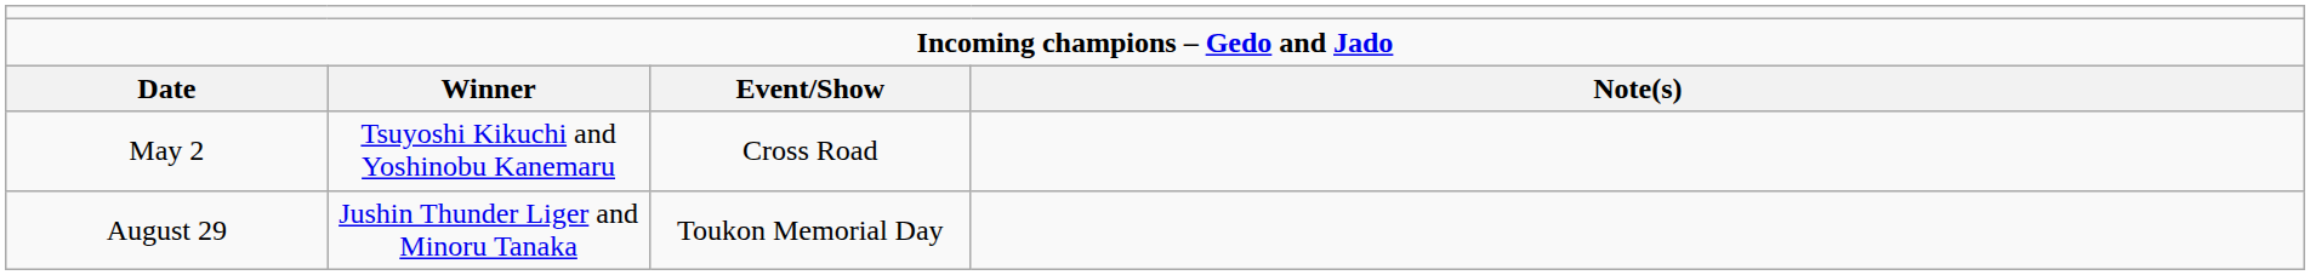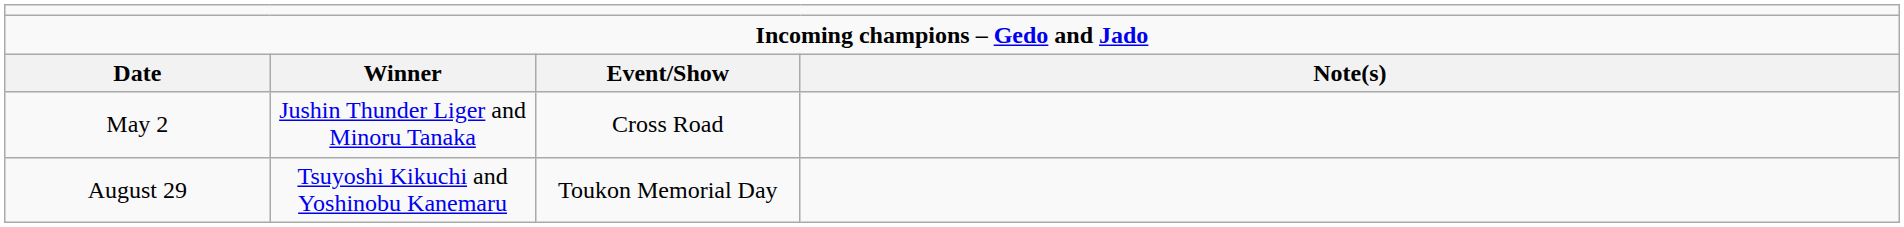May 2 | column 2: Tsuyoshi Kikuchi and Yoshinobu Kanemaru -> Jushin Thunder Liger and Minoru Tanaka
August 29 | column 2: Jushin Thunder Liger and Minoru Tanaka -> Tsuyoshi Kikuchi and Yoshinobu Kanemaru
